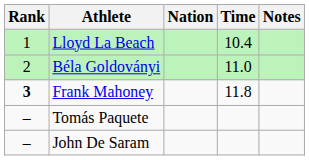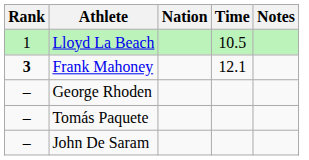Lloyd La Beach | Time: 10.4 -> 10.5
- row: 2 | Béla Goldoványi | 11.0
Frank Mahoney | Time: 11.8 -> 12.1
+ row: – | George Rhoden
